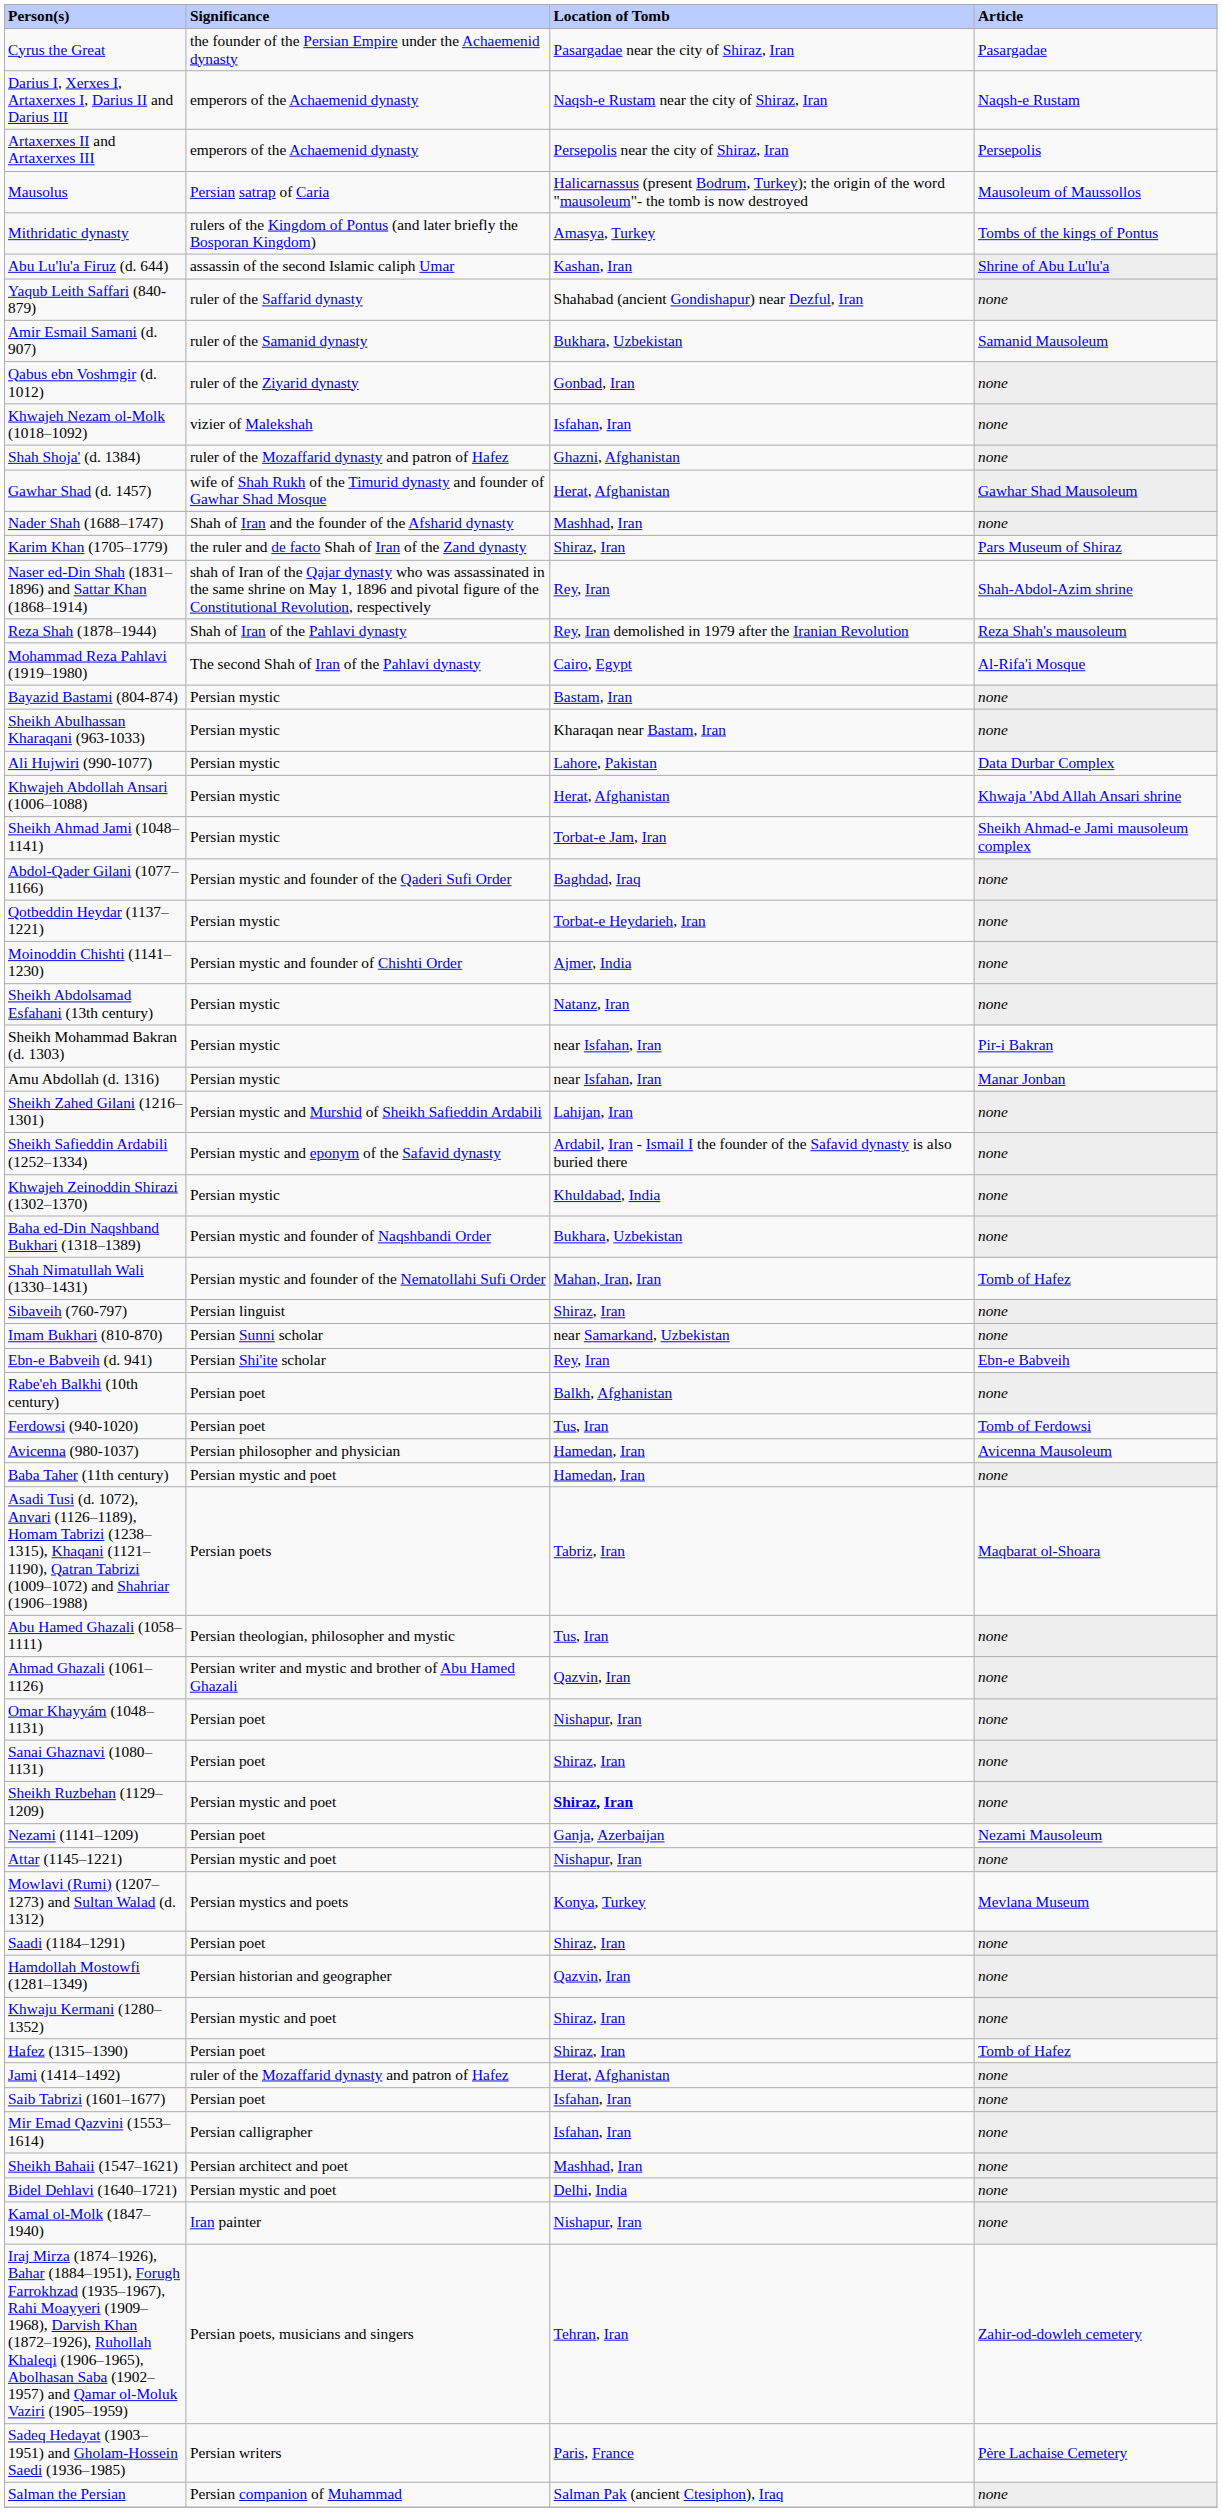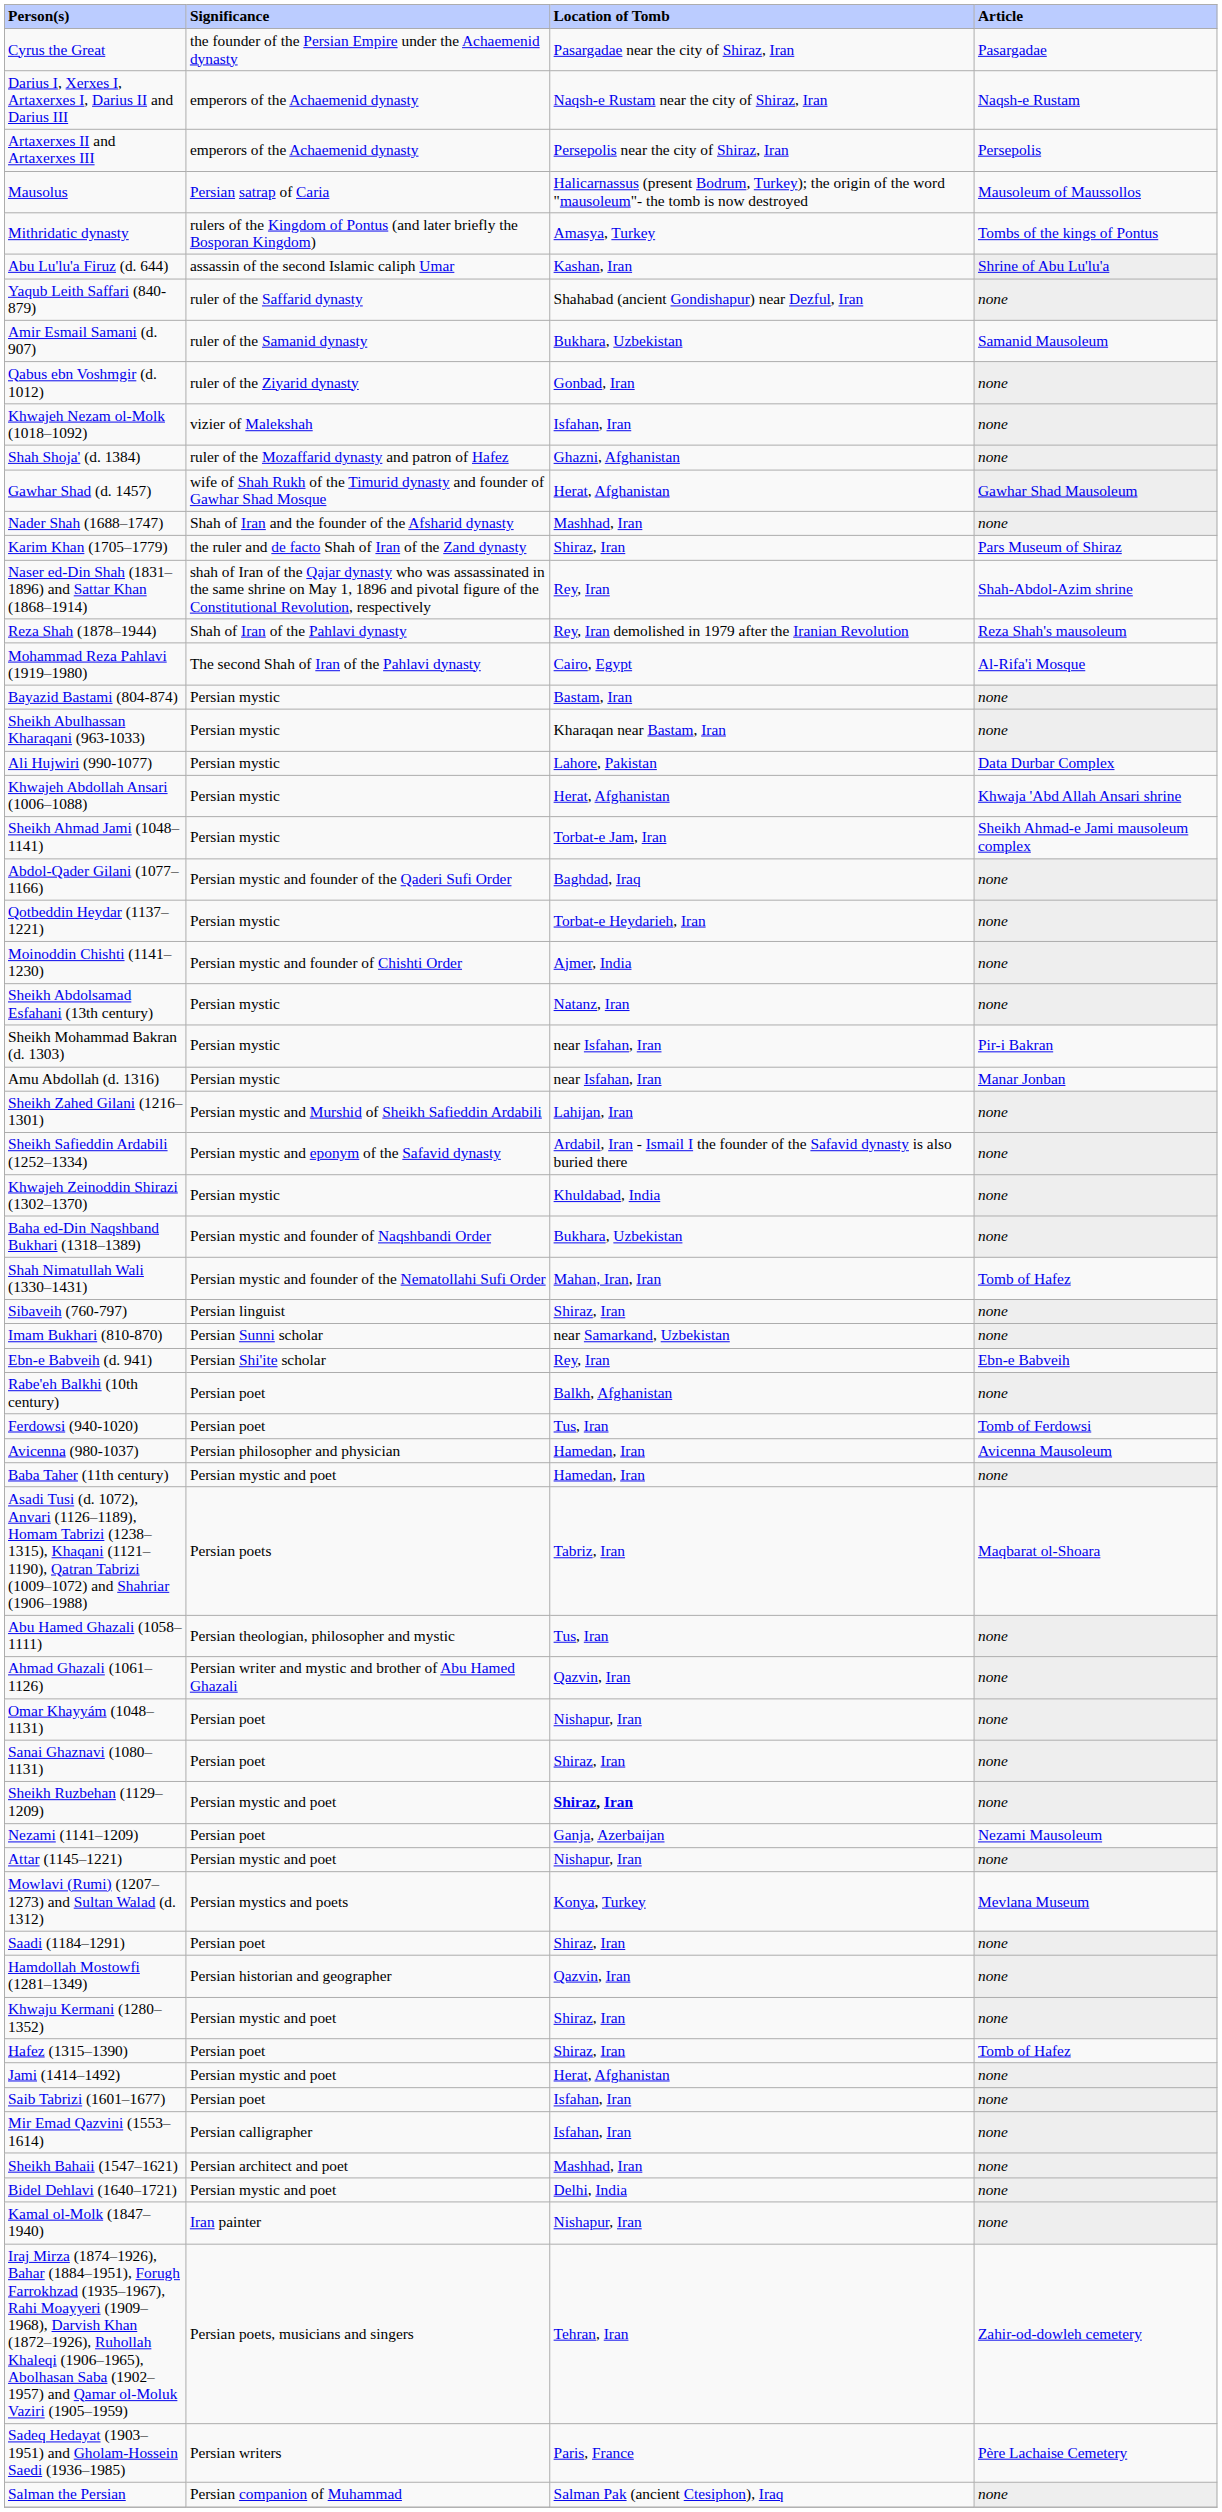Jami (1414–1492) | Significance: ruler of the Mozaffarid dynasty and patron of Hafez -> Persian mystic and poet
